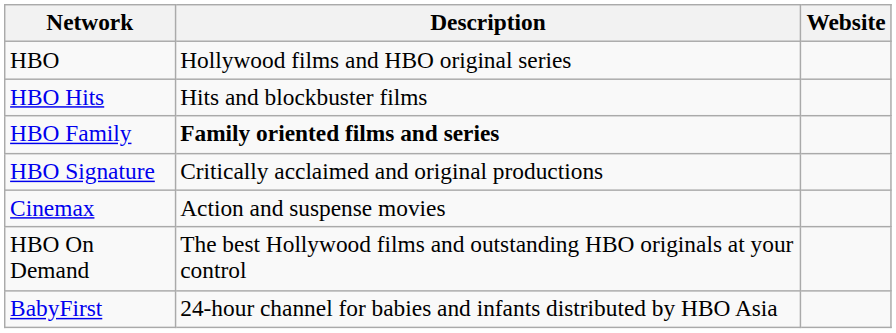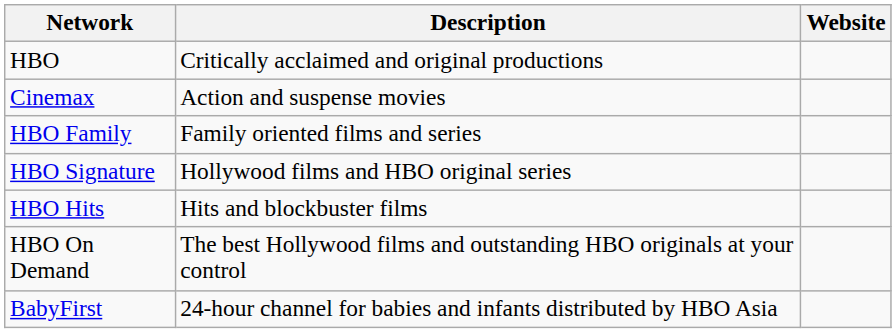HBO | Description: Hollywood films and HBO original series -> Critically acclaimed and original productions
rows swapped: HBO Hits <-> Cinemax
HBO Family | Description: bold -> normal
HBO Signature | Description: Critically acclaimed and original productions -> Hollywood films and HBO original series
